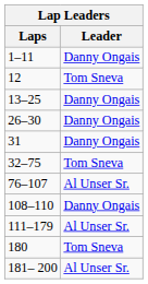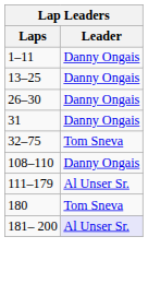- row: 12 | Tom Sneva
- row: 76–107 | Al Unser Sr.
181– 200 | Leader: no background -> lavender background
